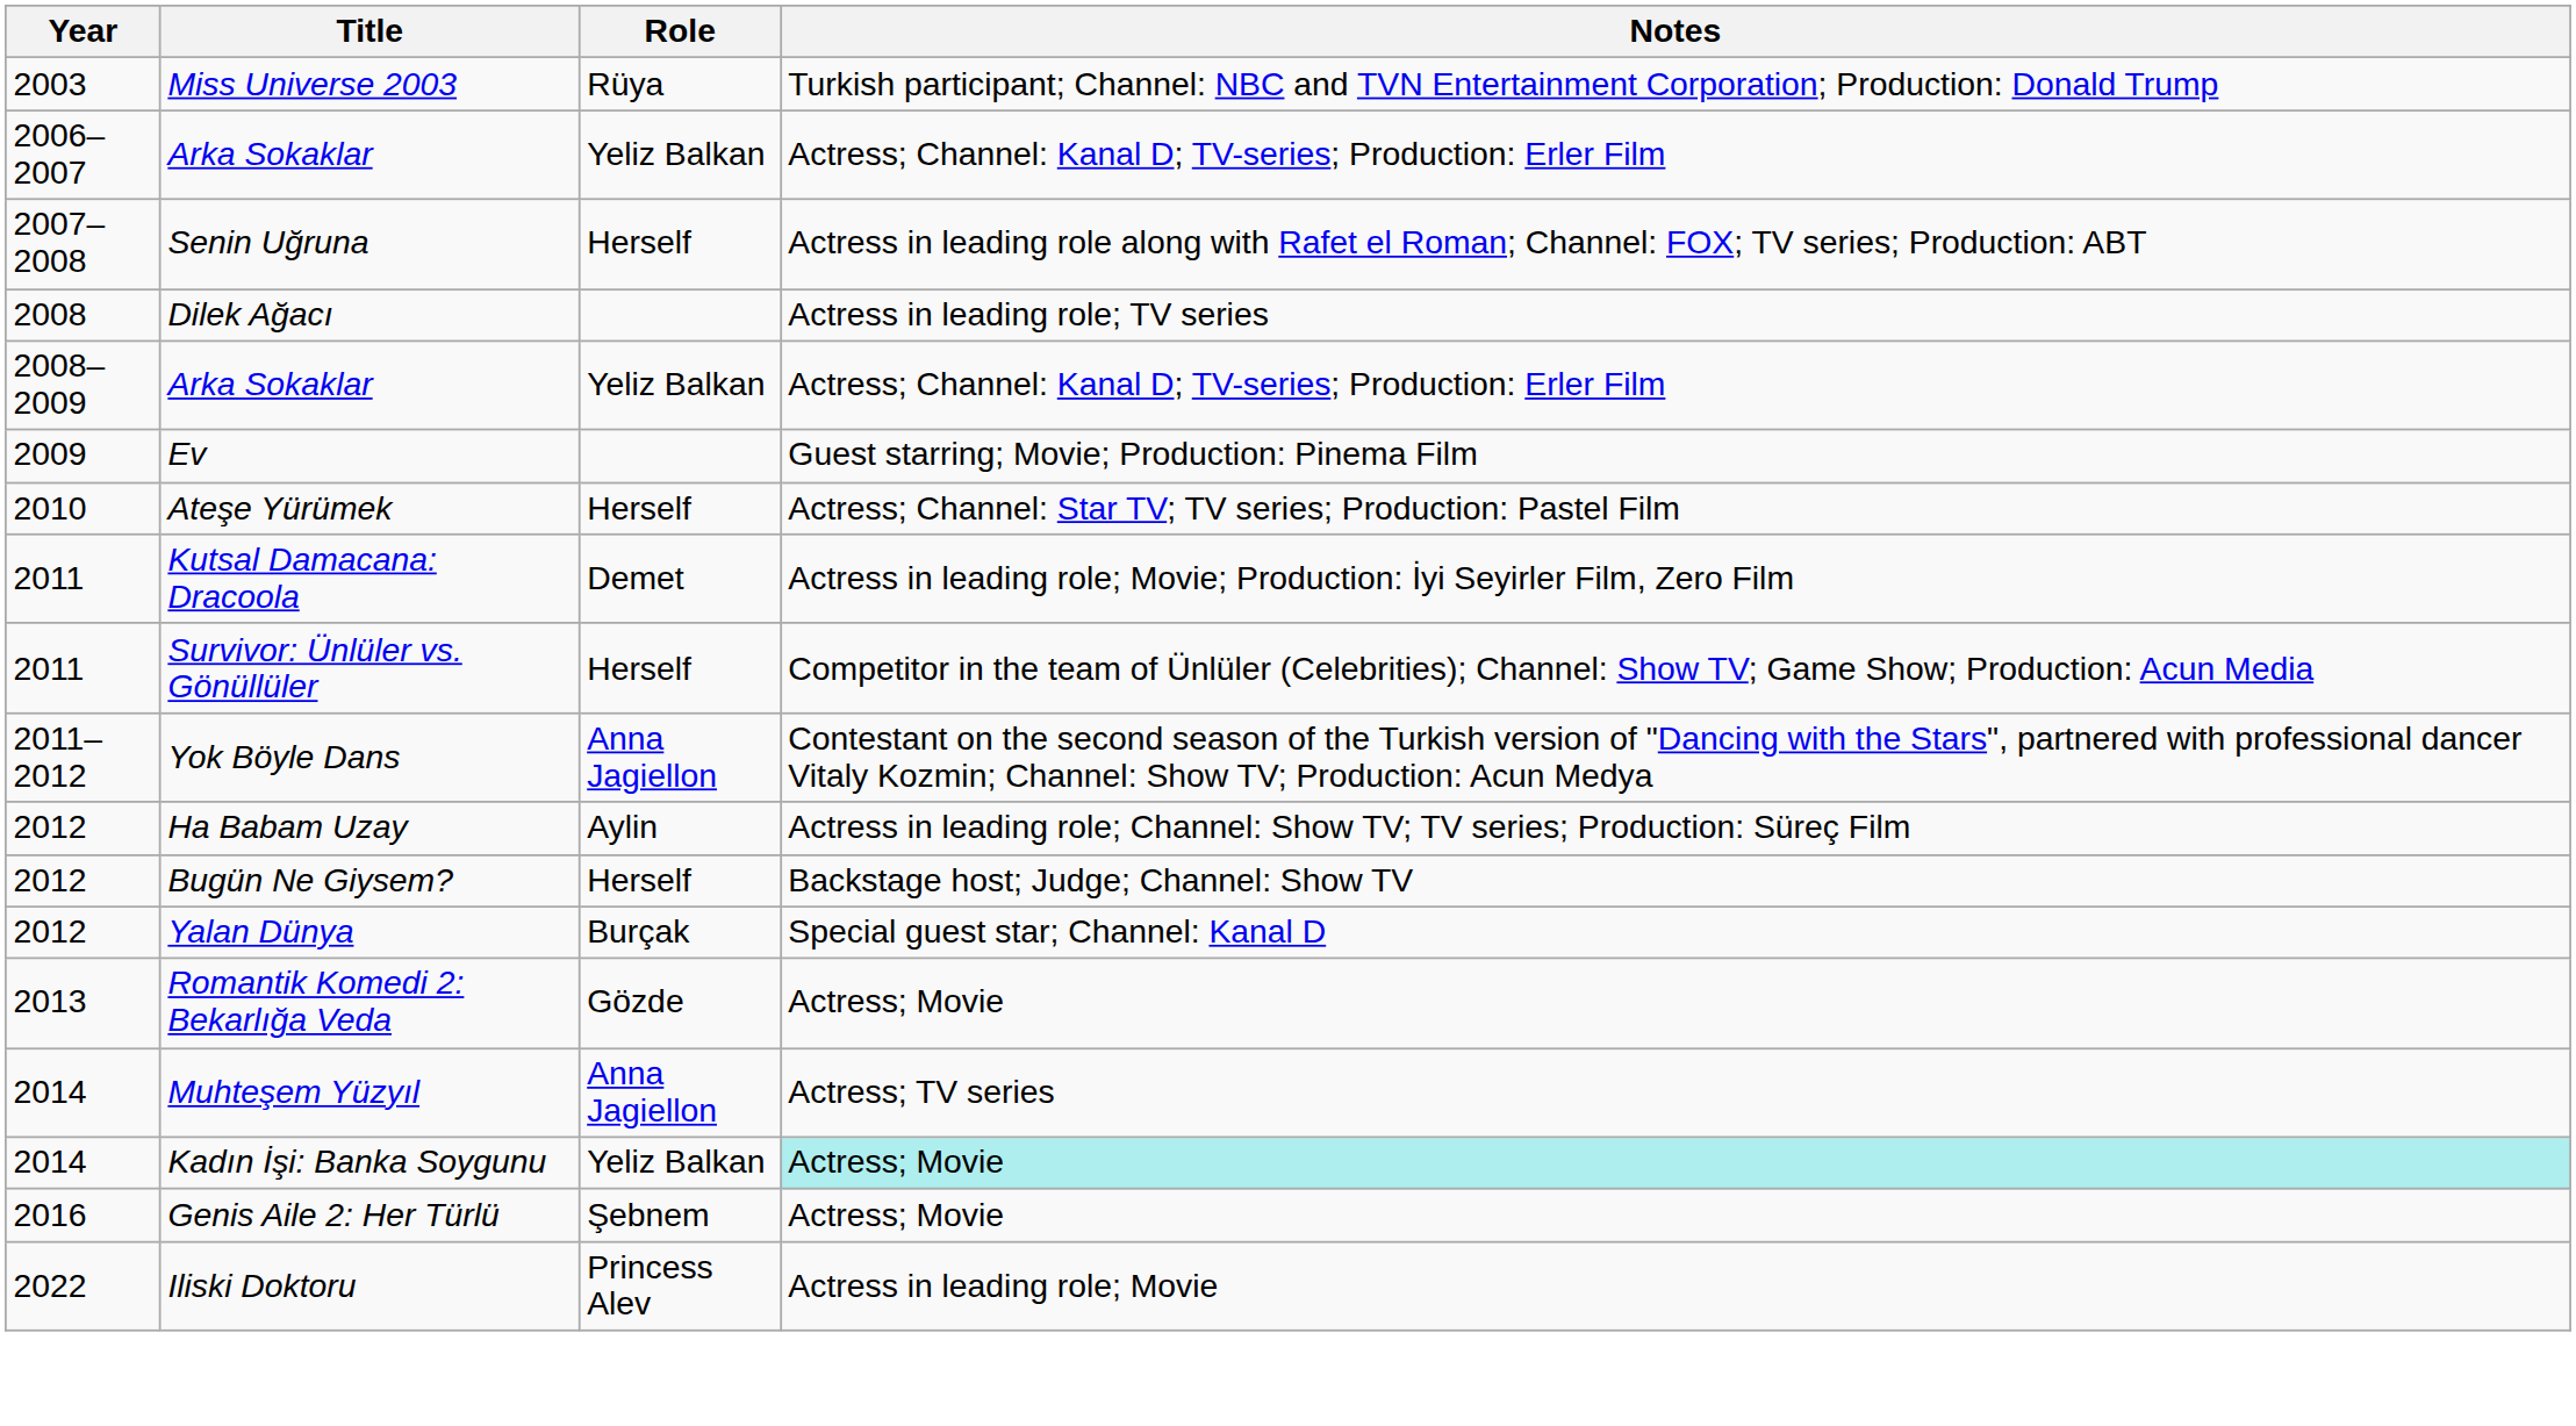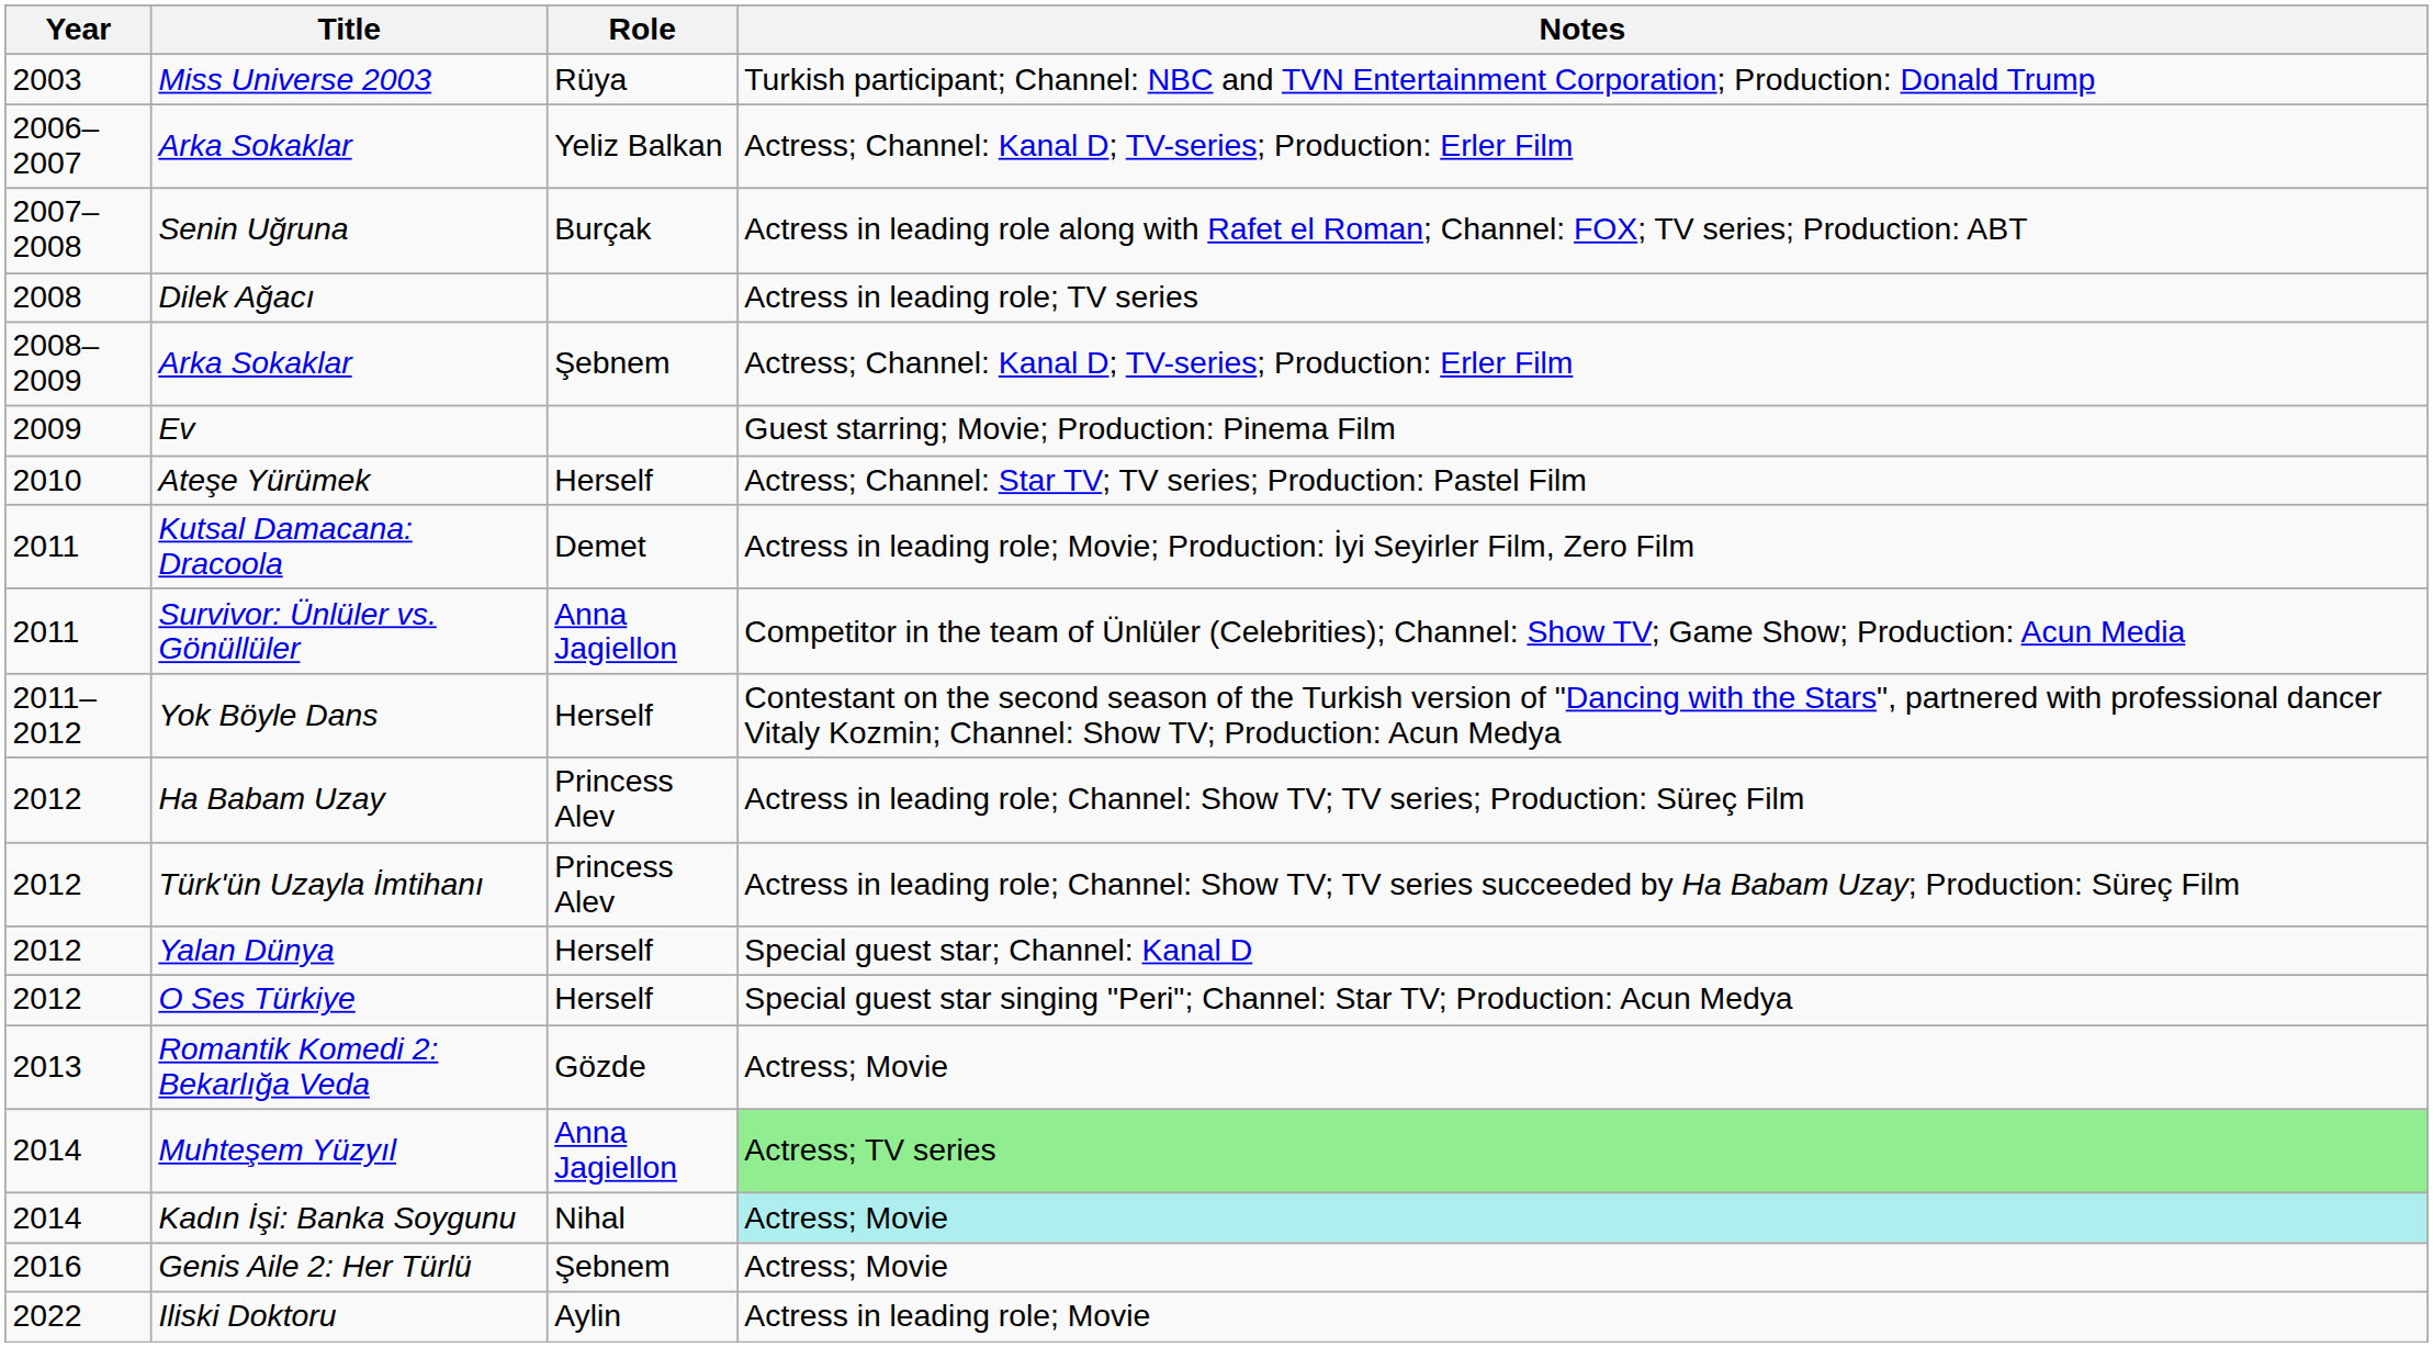Senin Uğruna | Role: Herself -> Burçak
2008–2009 / Arka Sokaklar | Role: Yeliz Balkan -> Şebnem
Survivor: Ünlüler vs. Gönüllüler | Role: Herself -> Anna Jagiellon
Yok Böyle Dans | Role: Anna Jagiellon -> Herself
Ha Babam Uzay | Role: Aylin -> Princess Alev
+ row: 2012 | Türk'ün Uzayla İmtihanı | Princess Alev | Actress in leading role; Channel: Show TV; TV series succeeded by Ha Babam Uzay; Production: Süreç Film
- row: 2012 | Bugün Ne Giysem? | Herself | Backstage host; Judge; Channel: Show TV
Yalan Dünya | Role: Burçak -> Herself
+ row: 2012 | O Ses Türkiye | Herself | Special guest star singing "Peri"; Channel: Star TV; Production: Acun Medya
Muhteşem Yüzyıl | Notes: no background -> lightgreen background
Kadın İşi: Banka Soygunu | Role: Yeliz Balkan -> Nihal
Iliski Doktoru | Role: Princess Alev -> Aylin
